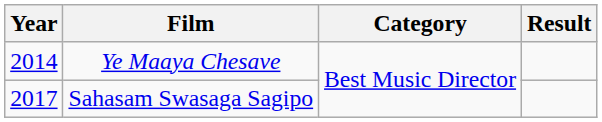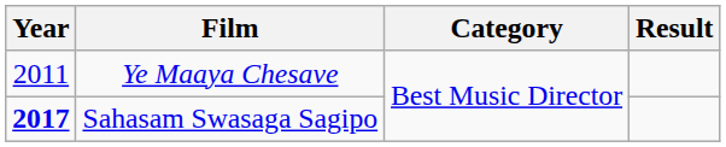Ye Maaya Chesave | Year: 2014 -> 2011
Sahasam Swasaga Sagipo | Year: normal -> bold
